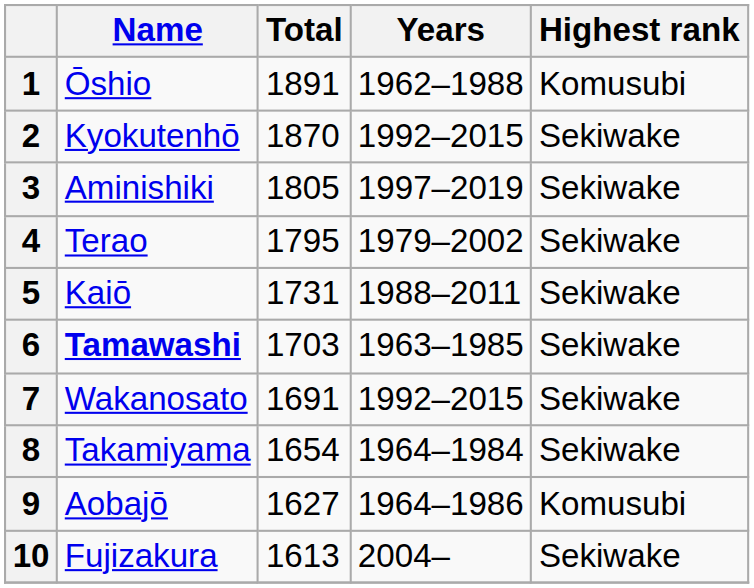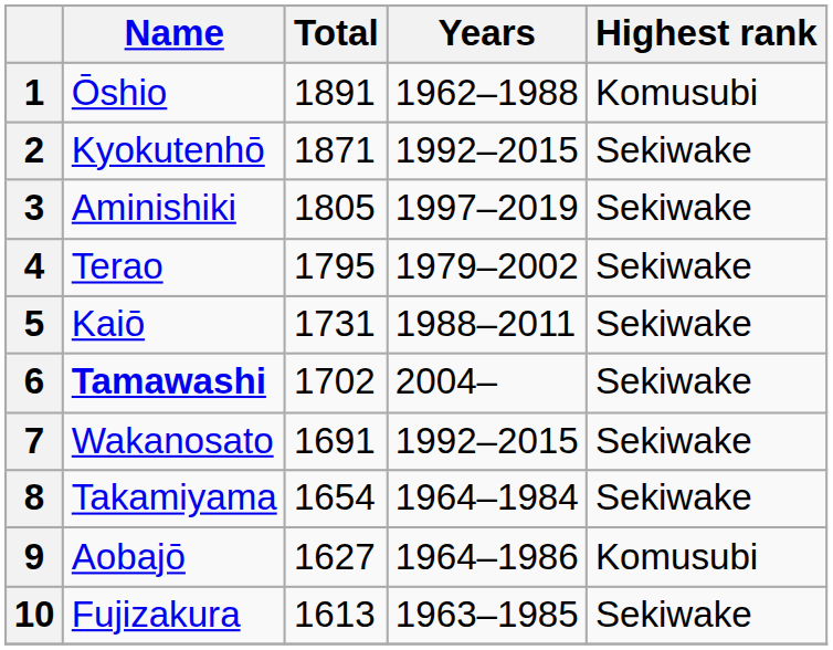2 | Total: 1870 -> 1871
6 | Total: 1703 -> 1702
6 | Years: 1963–1985 -> 2004–
10 | Years: 2004– -> 1963–1985
